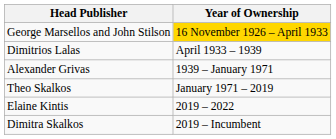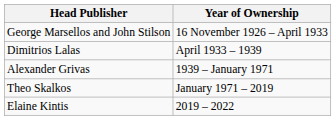George Marsellos and John Stilson | Year of Ownership: gold background -> no background
- row: Dimitra Skalkos | 2019 – Incumbent
